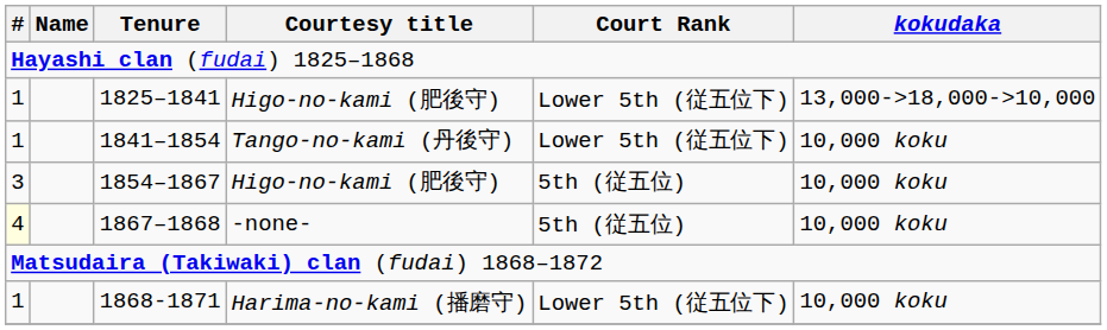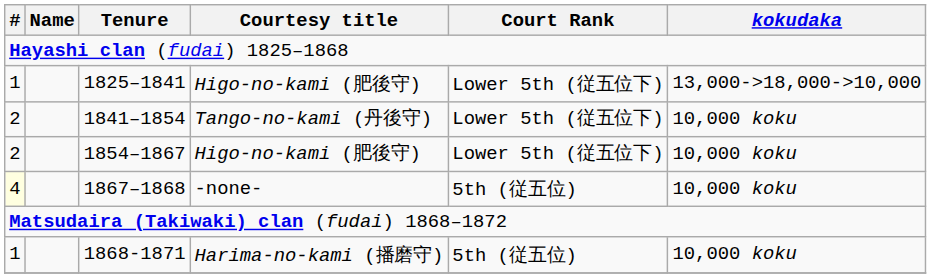1841–1854 | #: 1 -> 2
1854–1867 | #: 3 -> 2
1854–1867 | Court Rank: 5th (従五位) -> Lower 5th (従五位下)
1868-1871 | Court Rank: Lower 5th (従五位下) -> 5th (従五位)
